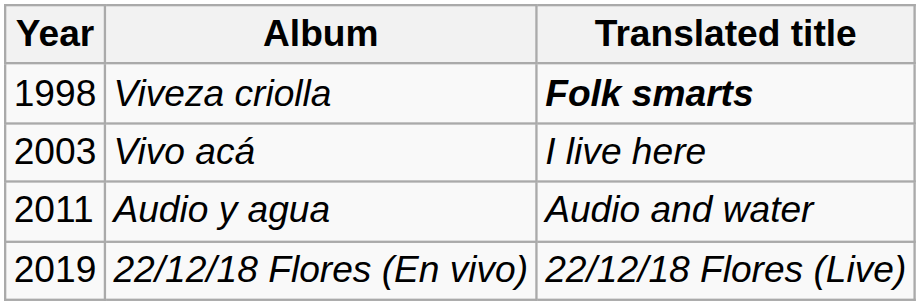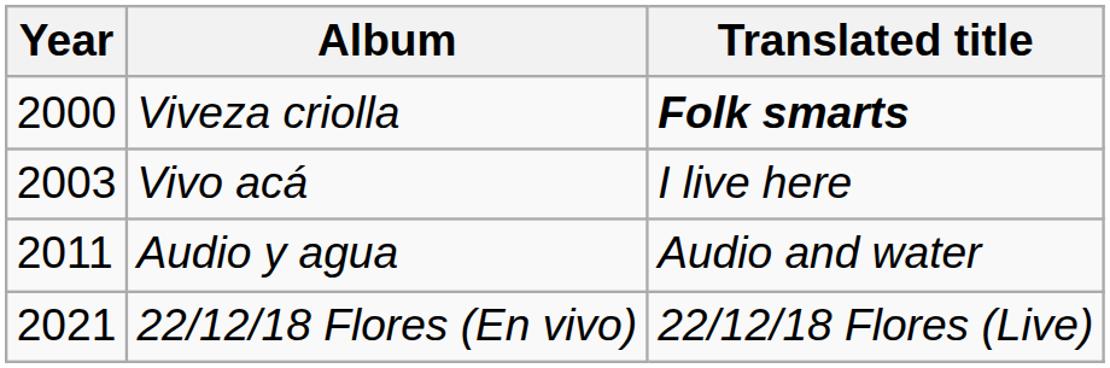Viveza criolla | Year: 1998 -> 2000
22/12/18 Flores (En vivo) | Year: 2019 -> 2021
